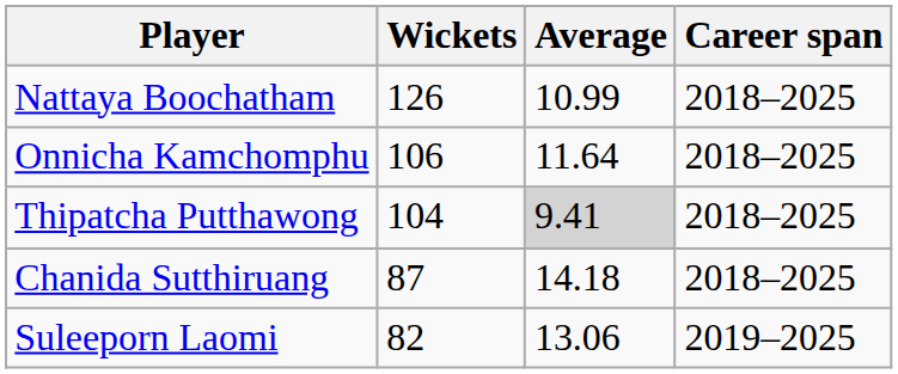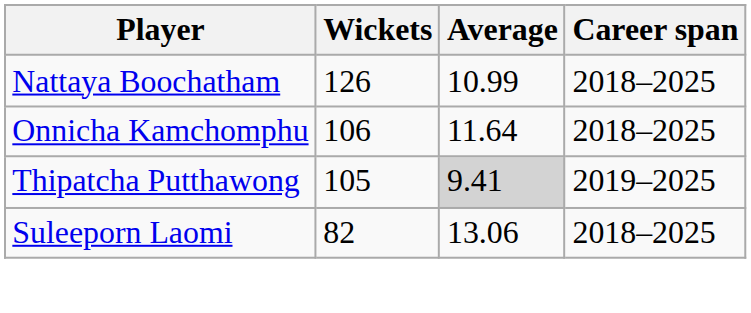Thipatcha Putthawong | Wickets: 104 -> 105
Thipatcha Putthawong | Career span: 2018–2025 -> 2019–2025
- row: Chanida Sutthiruang | 87 | 14.18 | 2018–2025
Suleeporn Laomi | Career span: 2019–2025 -> 2018–2025
